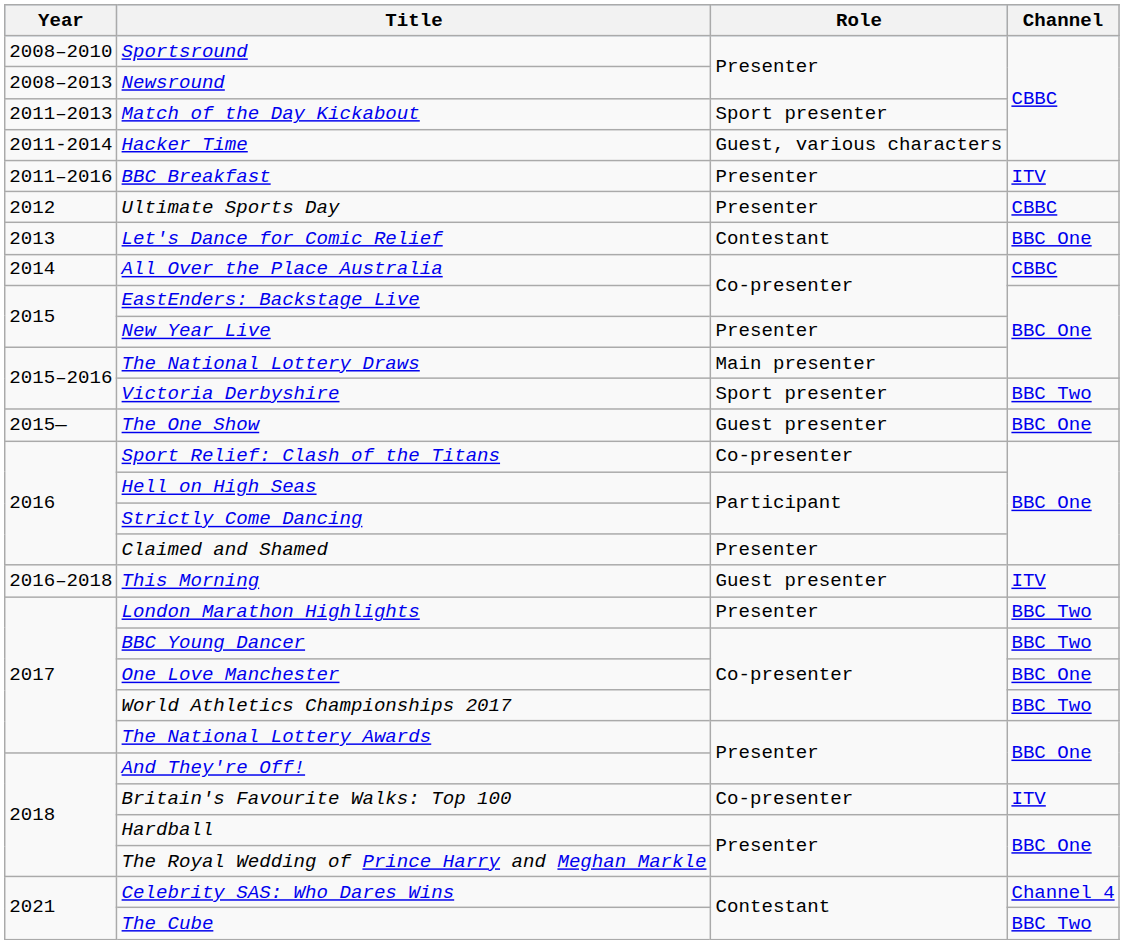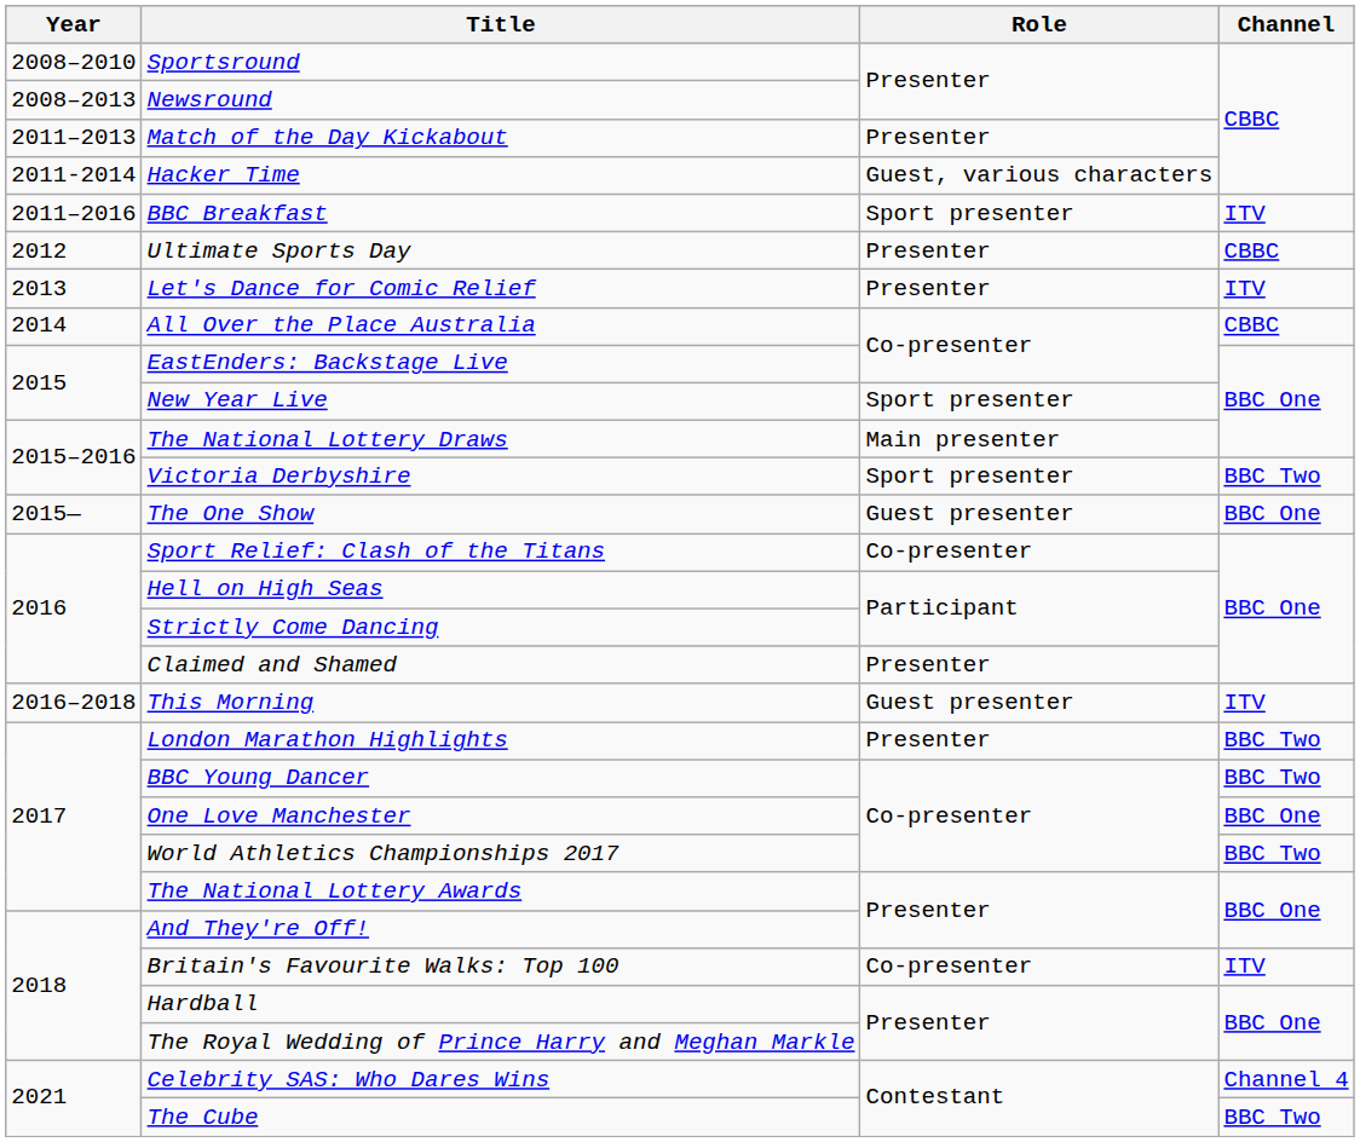Match of the Day Kickabout | Role: Sport presenter -> Presenter
BBC Breakfast | Role: Presenter -> Sport presenter
Let's Dance for Comic Relief | Role: Contestant -> Presenter
Let's Dance for Comic Relief | Channel: BBC One -> ITV
New Year Live | Role: Presenter -> Sport presenter
